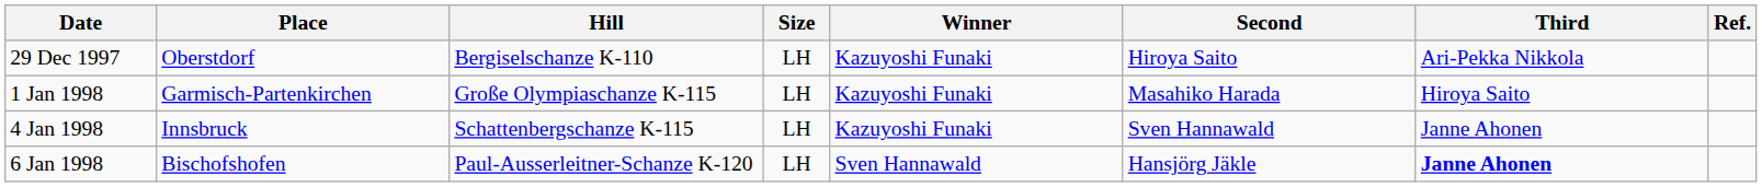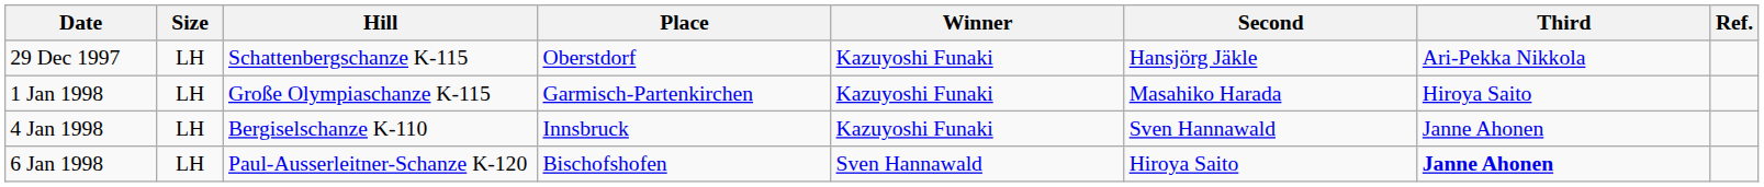columns swapped: Place <-> Size
29 Dec 1997 | Hill: Bergiselschanze K-110 -> Schattenbergschanze K-115
29 Dec 1997 | Second: Hiroya Saito -> Hansjörg Jäkle
4 Jan 1998 | Hill: Schattenbergschanze K-115 -> Bergiselschanze K-110
6 Jan 1998 | Second: Hansjörg Jäkle -> Hiroya Saito
